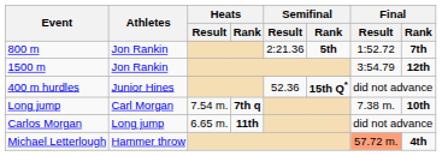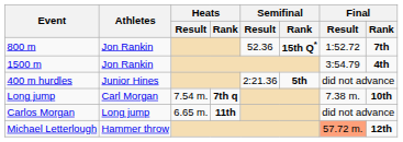800 m | Semifinal / Result: 2:21.36 -> 52.36
800 m | Semifinal / Rank: 5th -> 15th Q*
1500 m | Final / Rank: 12th -> 4th
400 m hurdles | Semifinal / Result: 52.36 -> 2:21.36
400 m hurdles | Semifinal / Rank: 15th Q* -> 5th
Michael Letterlough | Final / Rank: 4th -> 12th
